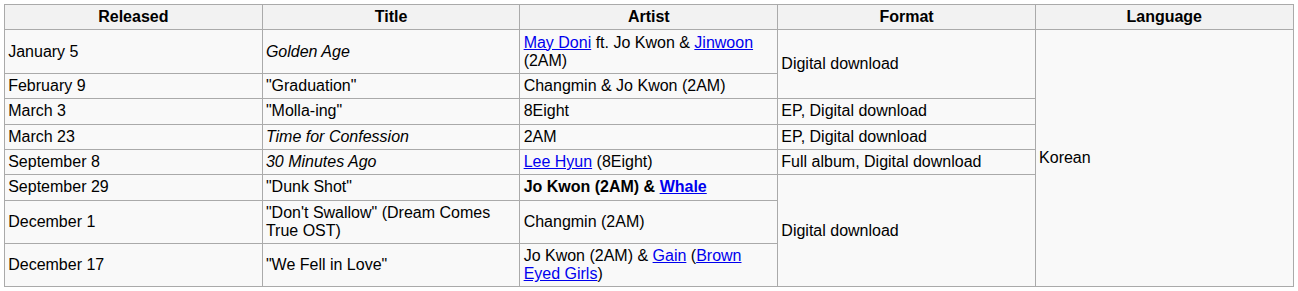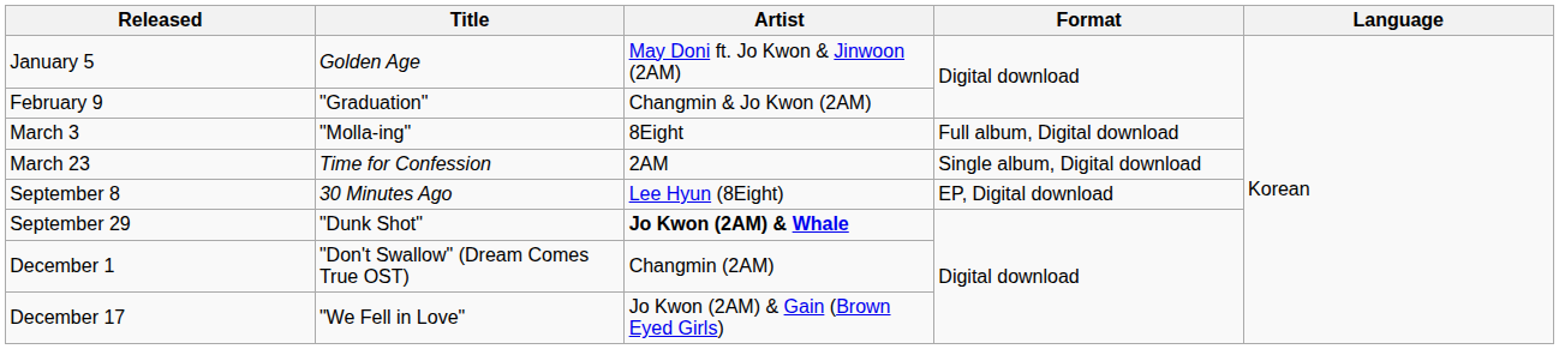March 3 | Format: EP, Digital download -> Full album, Digital download
March 23 | Format: EP, Digital download -> Single album, Digital download
September 8 | Format: Full album, Digital download -> EP, Digital download
